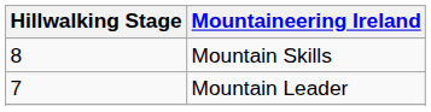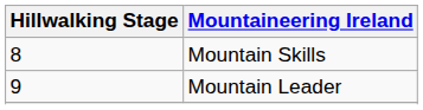Mountain Leader | Hillwalking Stage: 7 -> 9
